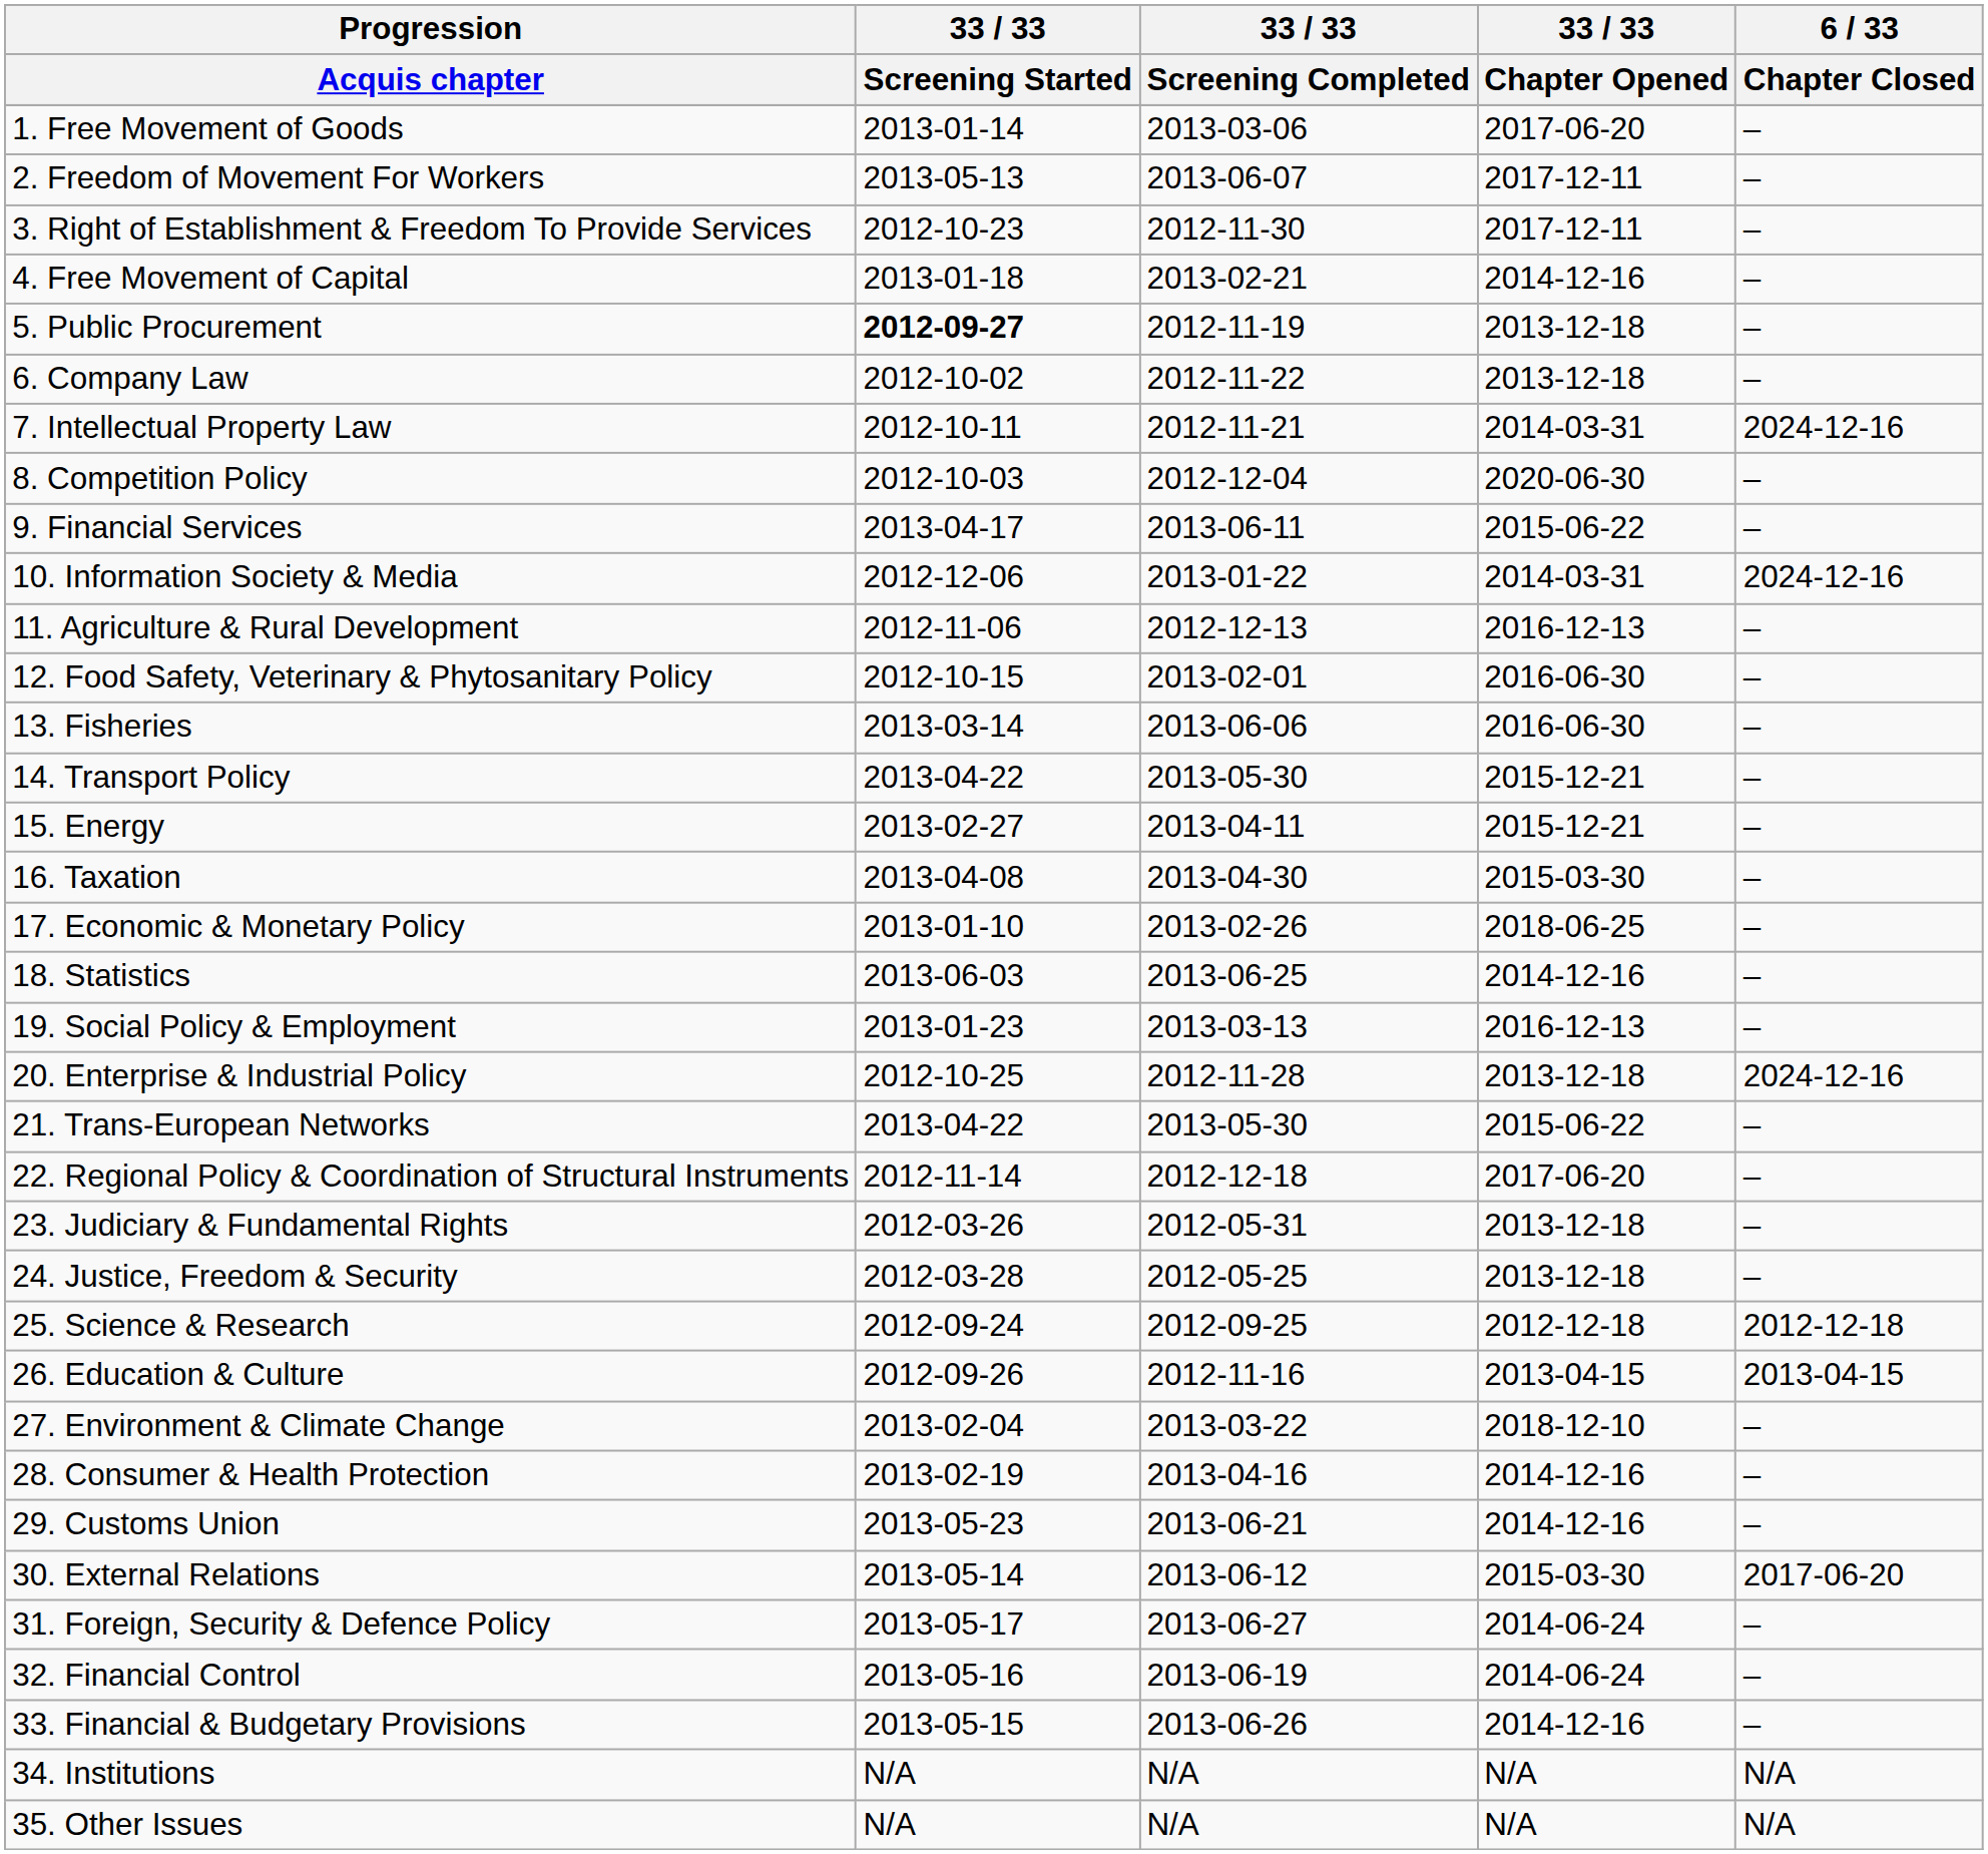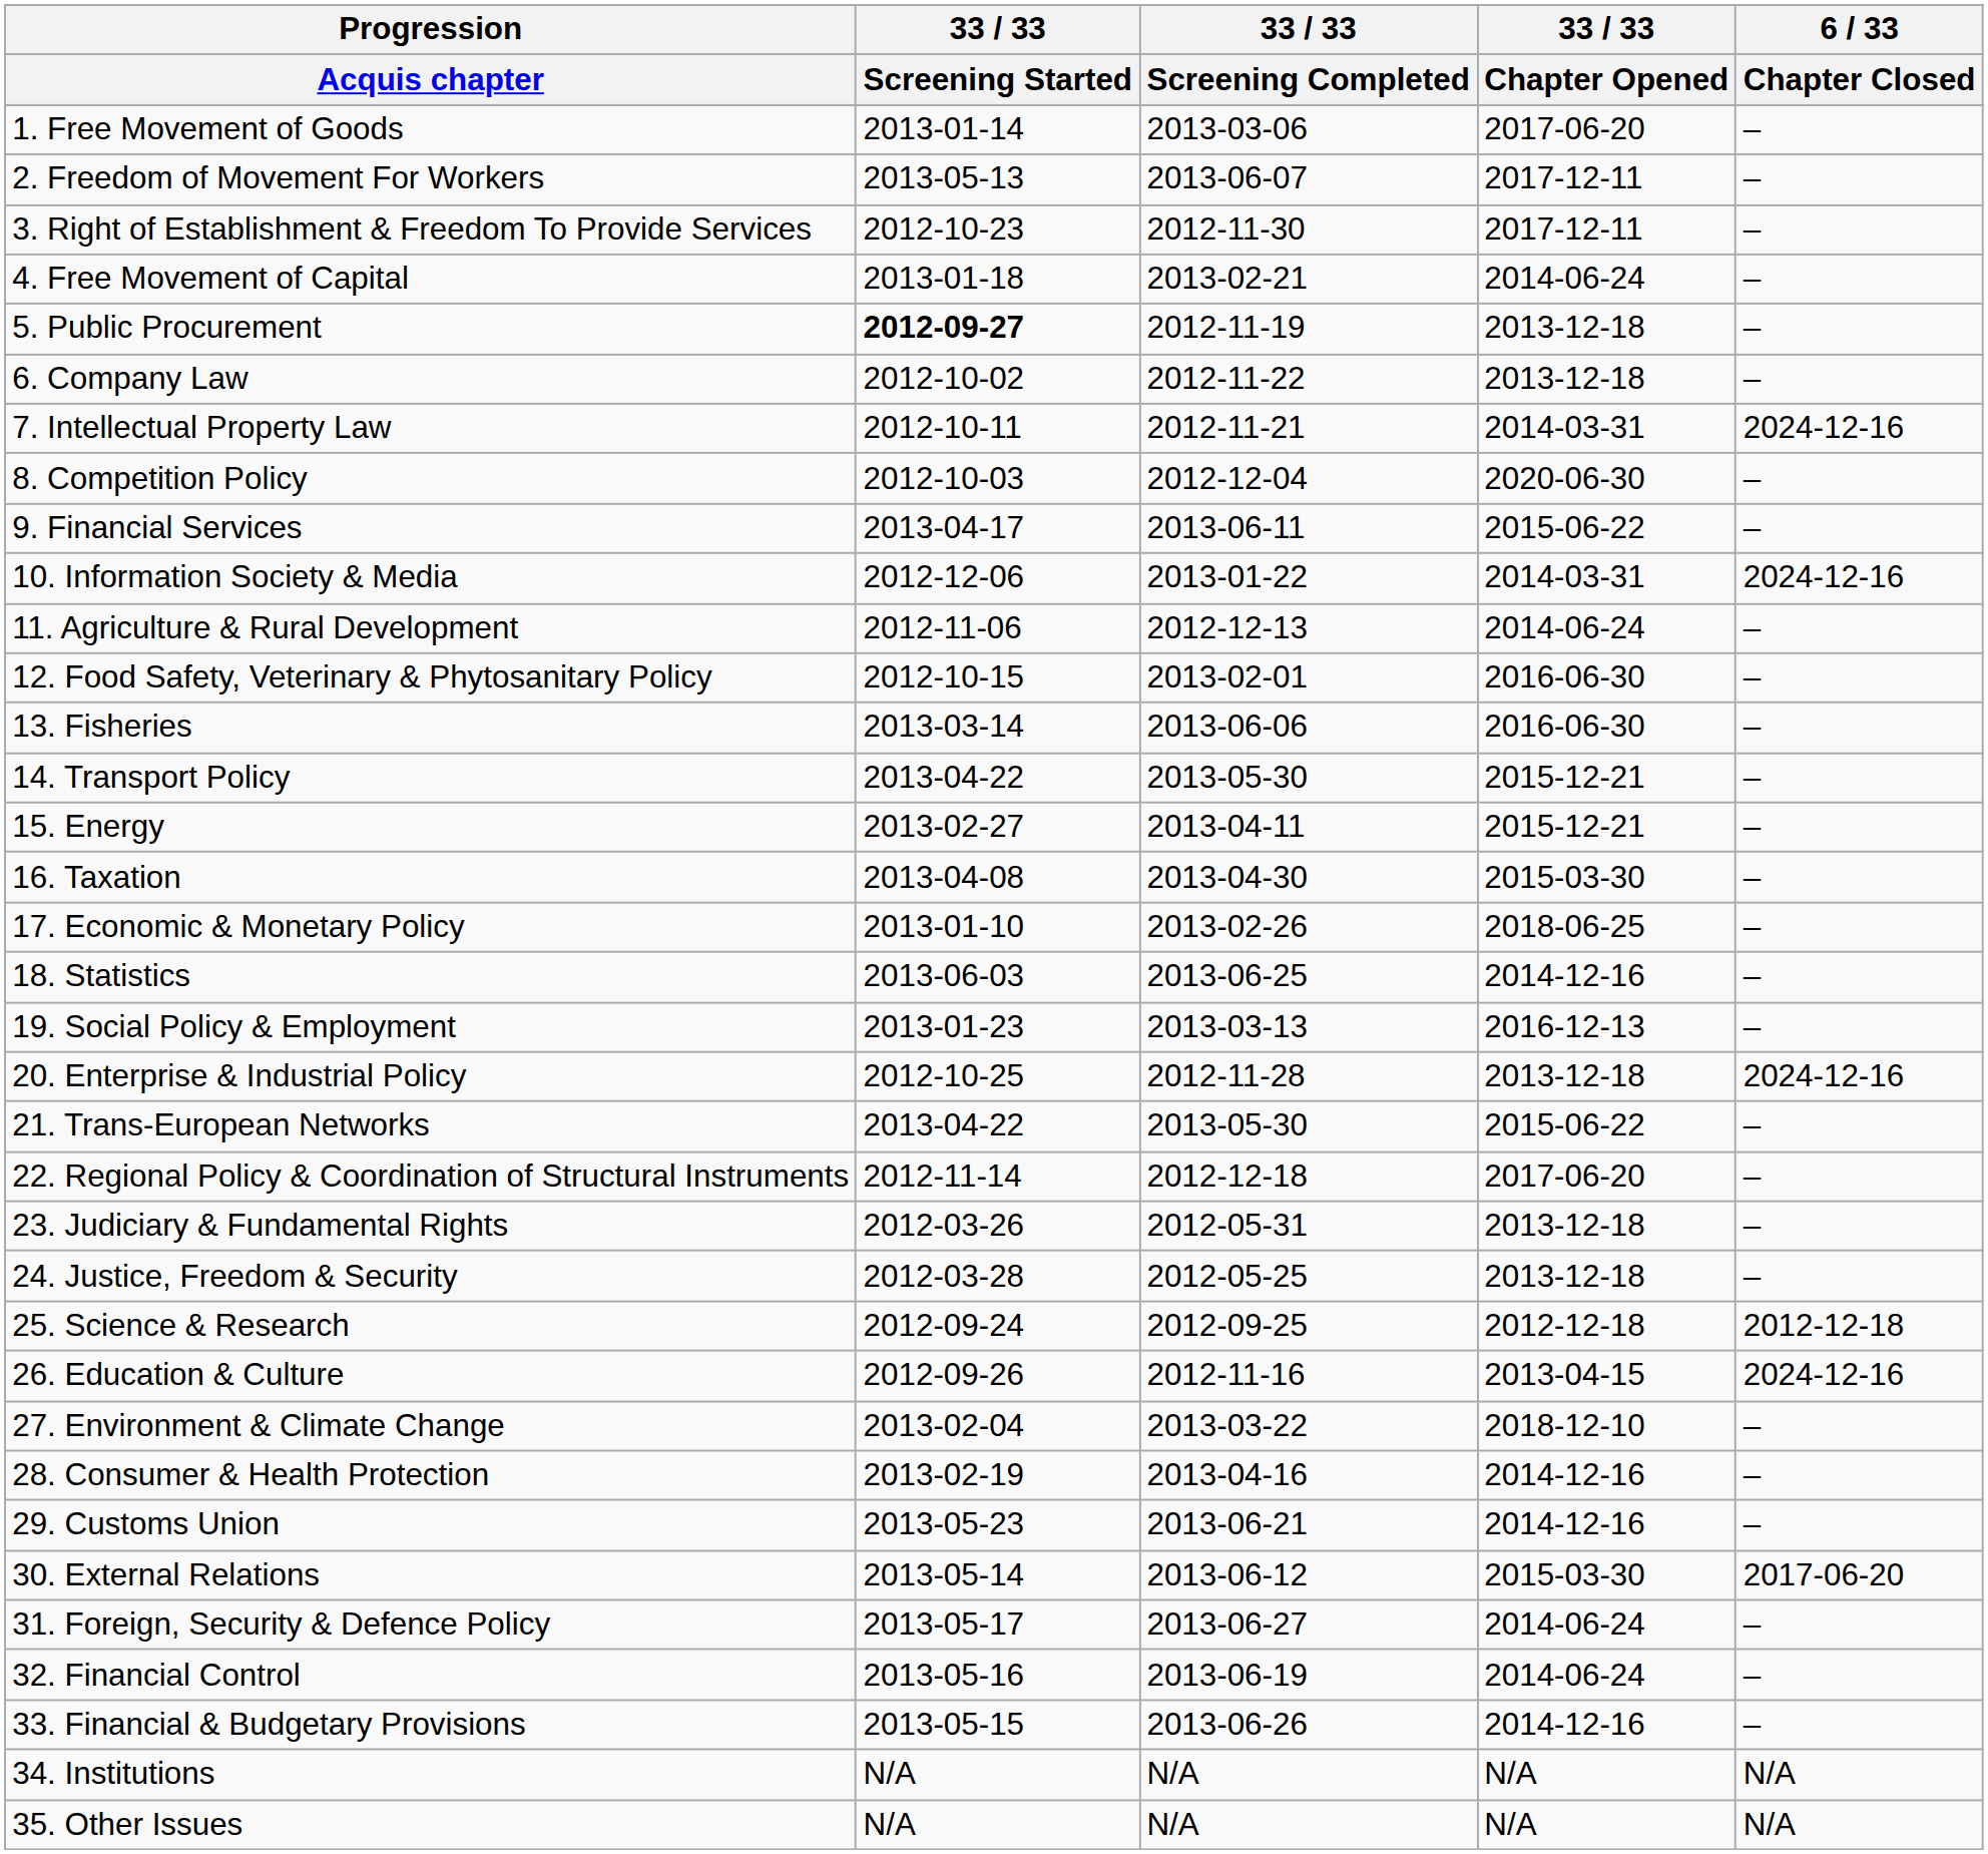4. Free Movement of Capital | 33 / 33 / Chapter Opened: 2014-12-16 -> 2014-06-24
11. Agriculture & Rural Development | 33 / 33 / Chapter Opened: 2016-12-13 -> 2014-06-24
26. Education & Culture | 6 / 33 / Chapter Closed: 2013-04-15 -> 2024-12-16
